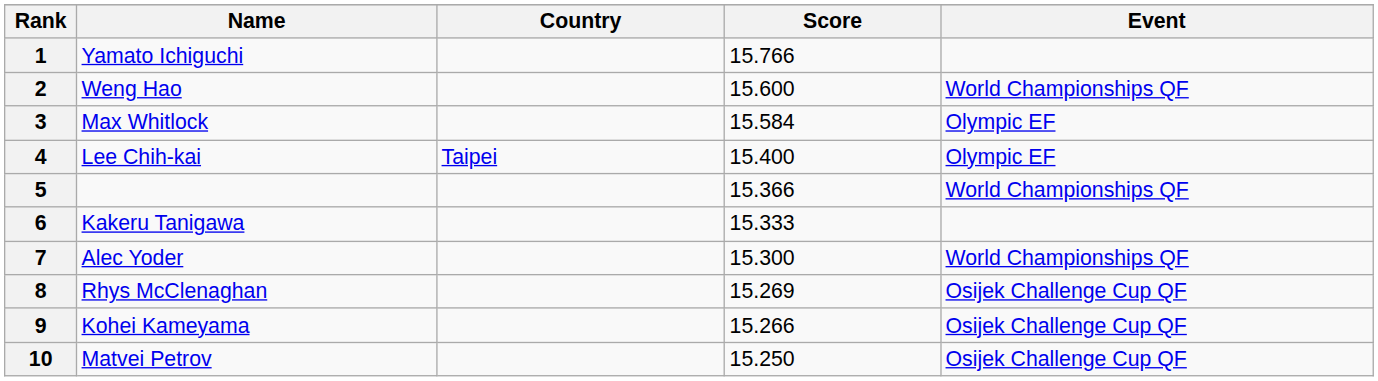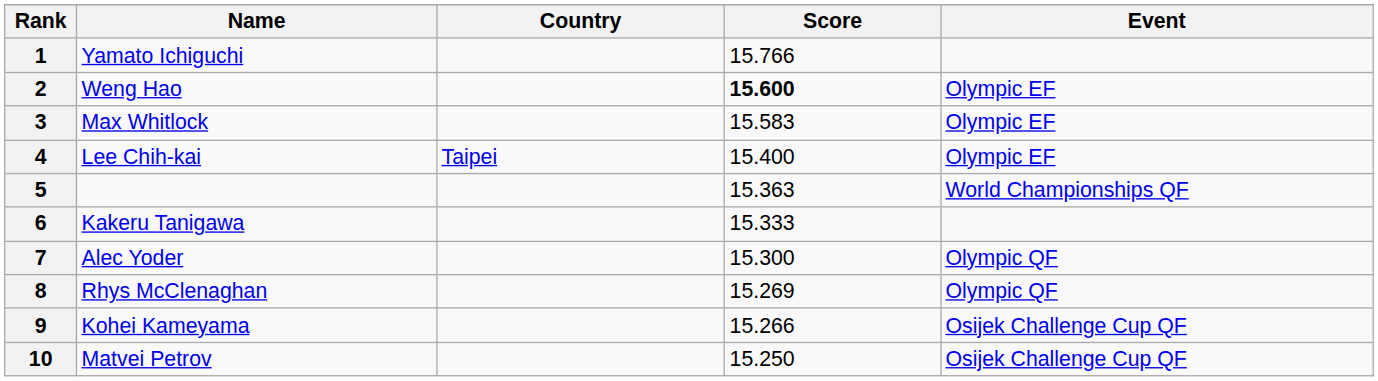2 | Score: normal -> bold
2 | Event: World Championships QF -> Olympic EF
3 | Score: 15.584 -> 15.583
5 | Score: 15.366 -> 15.363
7 | Event: World Championships QF -> Olympic QF
8 | Event: Osijek Challenge Cup QF -> Olympic QF
